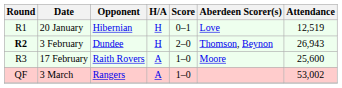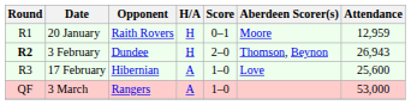20 January | Opponent: Hibernian -> Raith Rovers
20 January | Aberdeen Scorer(s): Love -> Moore
20 January | Attendance: 12,519 -> 12,959
17 February | Opponent: Raith Rovers -> Hibernian
17 February | Aberdeen Scorer(s): Moore -> Love
3 March | Attendance: 53,002 -> 53,000
